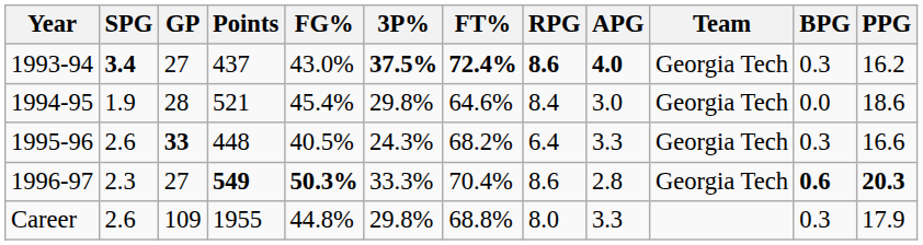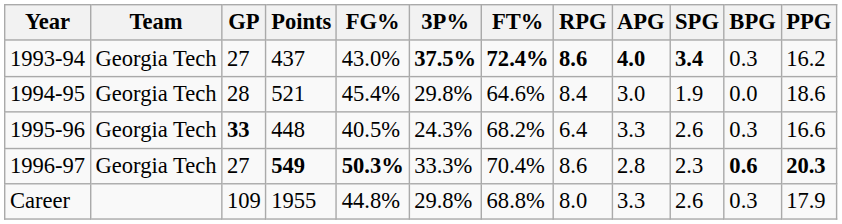columns swapped: Team <-> SPG
